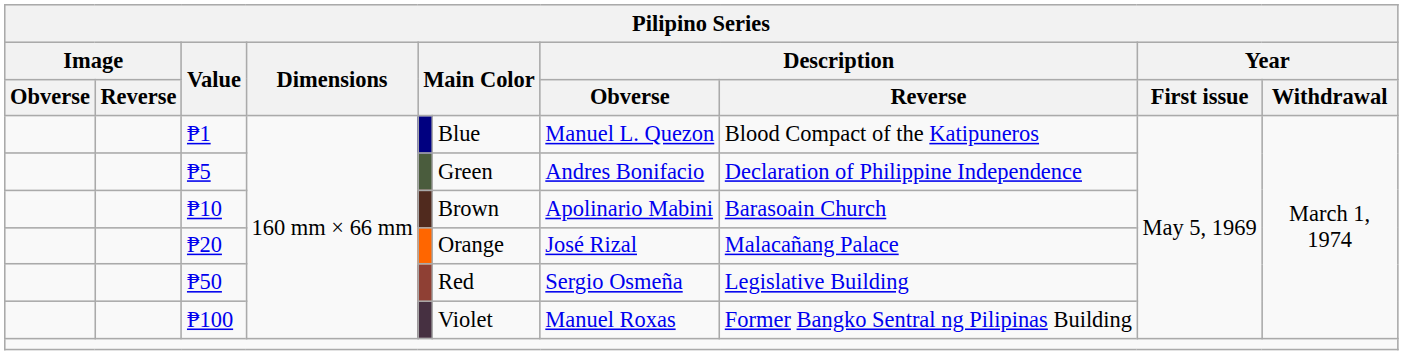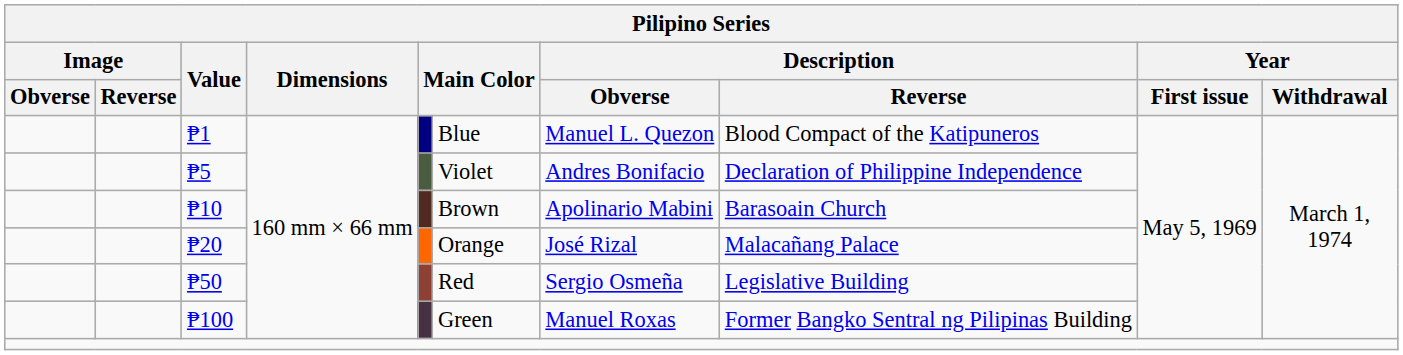₱5 | column 6: Green -> Violet
₱100 | column 6: Violet -> Green
